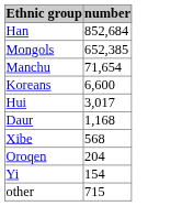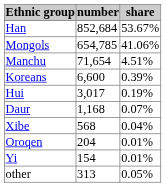+ column: share | 53.67% | 41.06% | 4.51% | 0.39% | 0.19% | 0.07% | 0.04% | 0.01% | 0.01% | 0.05%
Mongols | number: 652,385 -> 654,785
other | number: 715 -> 313
